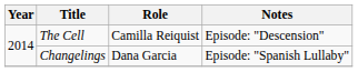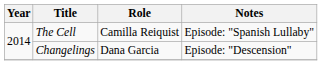The Cell | Notes: Episode: "Descension" -> Episode: "Spanish Lullaby"
Changelings | Notes: Episode: "Spanish Lullaby" -> Episode: "Descension"
